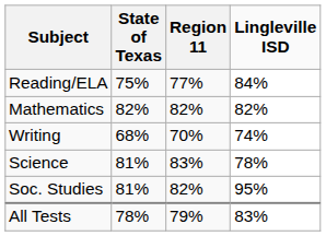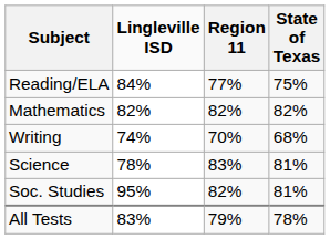columns swapped: Lingleville ISD <-> State of Texas
